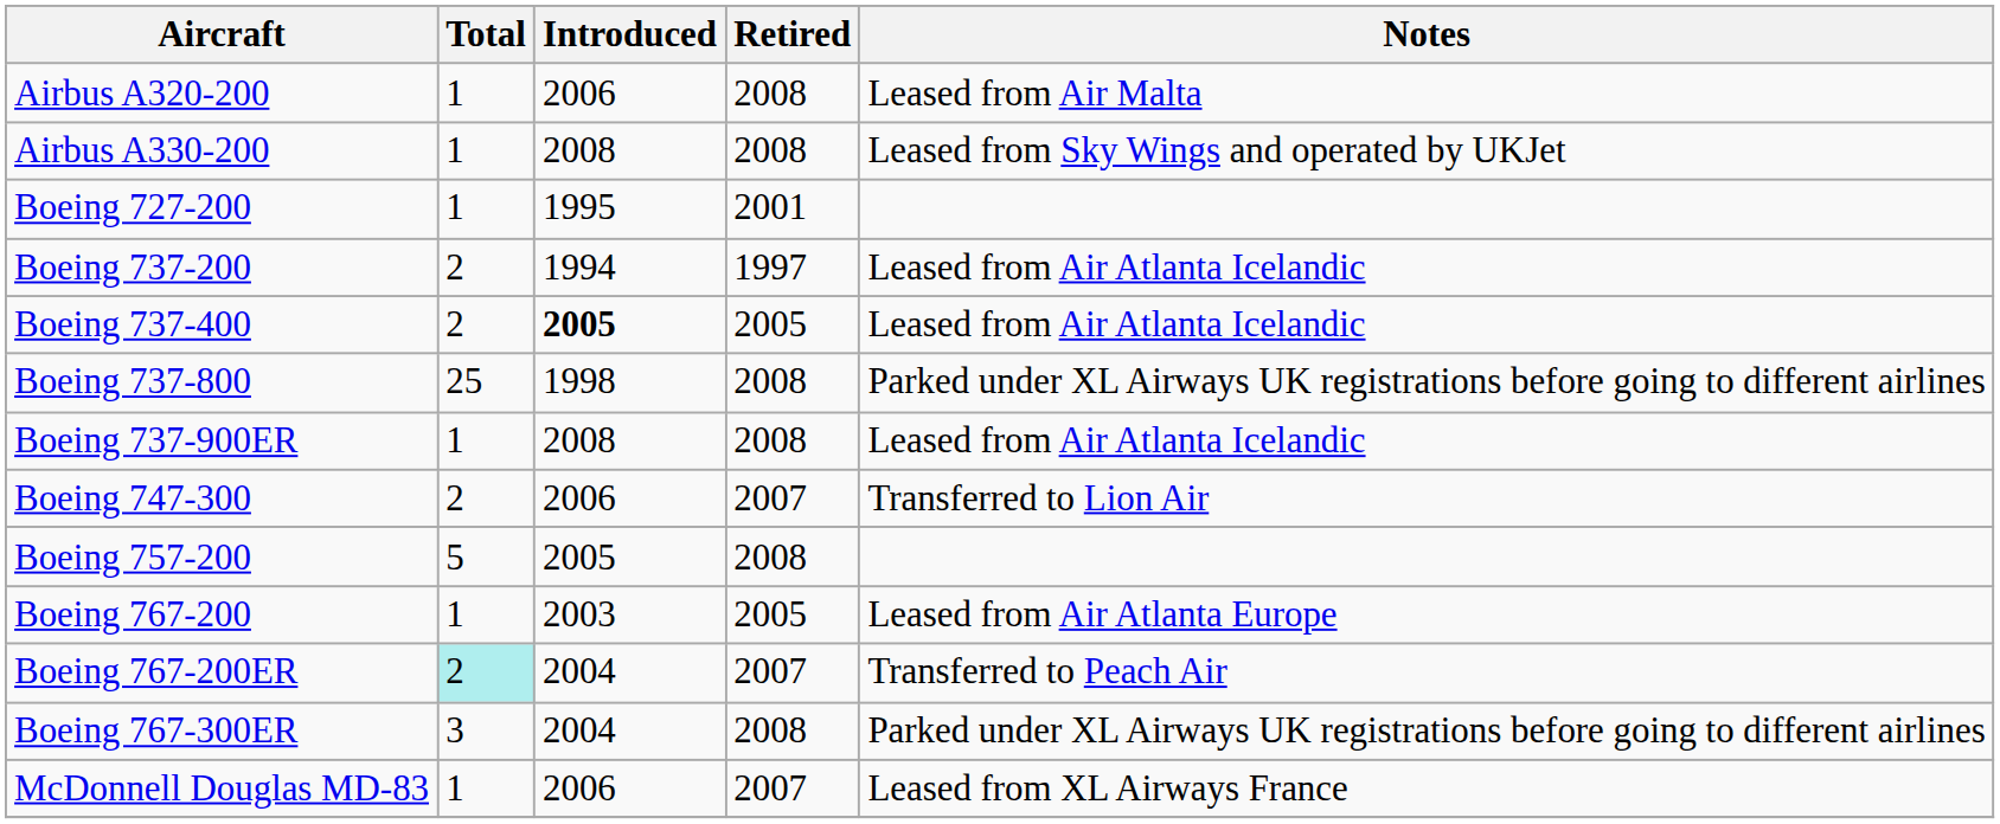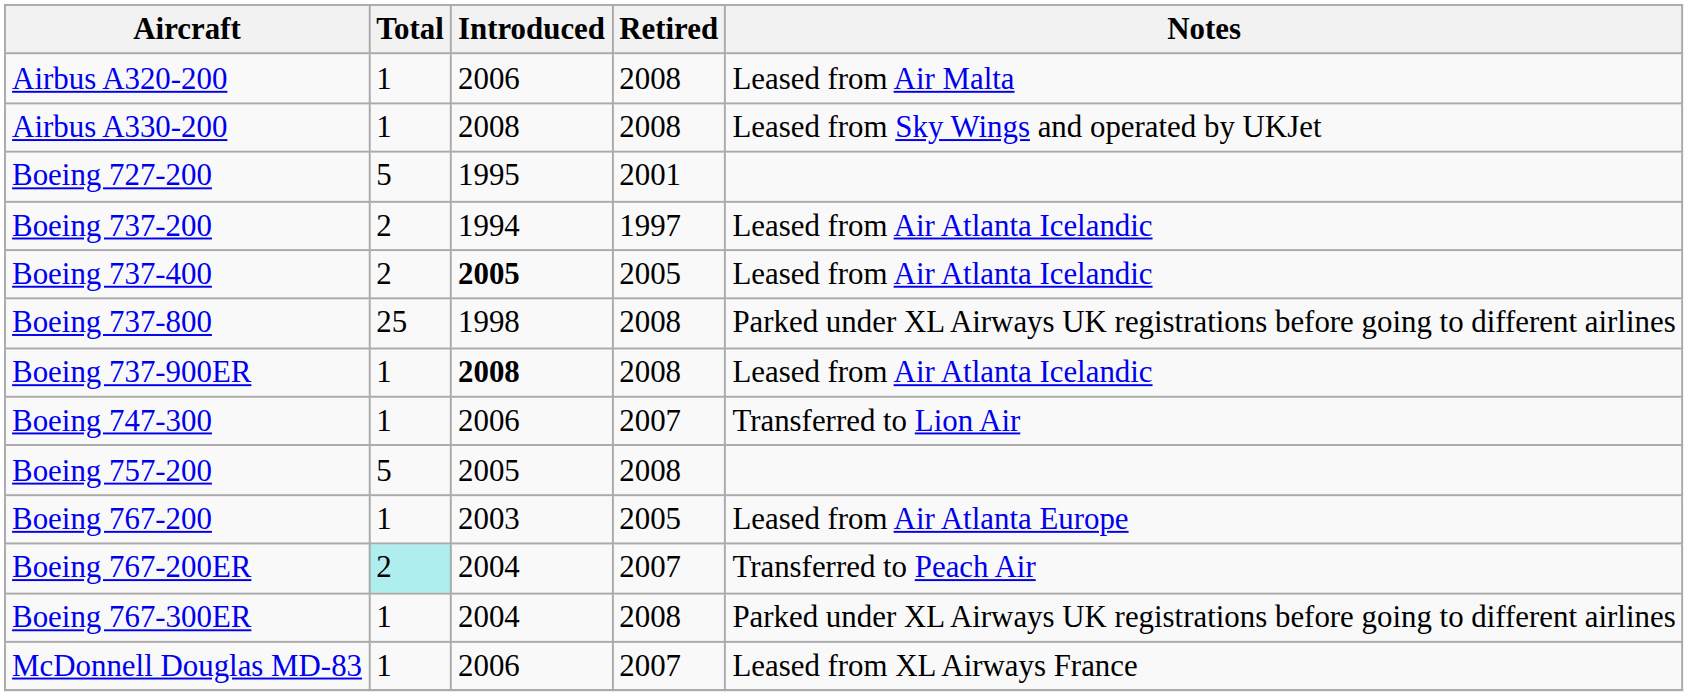Boeing 727-200 | Total: 1 -> 5
Boeing 737-900ER | Introduced: normal -> bold
Boeing 747-300 | Total: 2 -> 1
Boeing 767-300ER | Total: 3 -> 1
